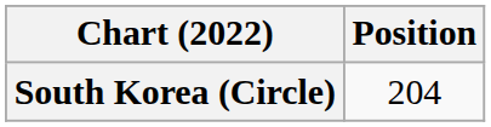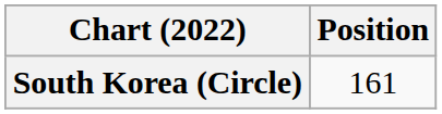South Korea (Circle) | Position: 204 -> 161
